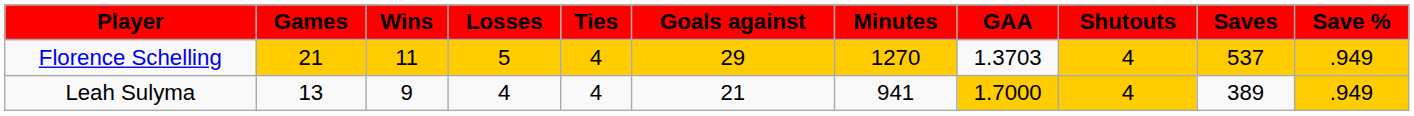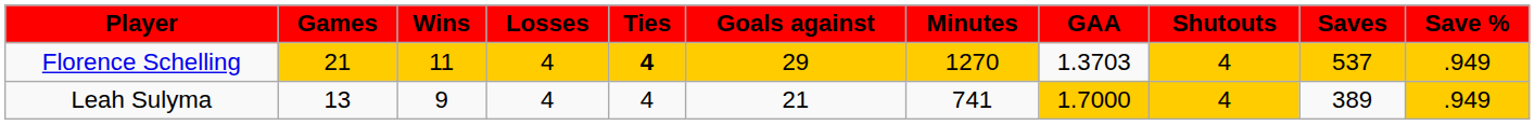Florence Schelling | Losses: 5 -> 4
Florence Schelling | Ties: normal -> bold
Leah Sulyma | Minutes: 941 -> 741
